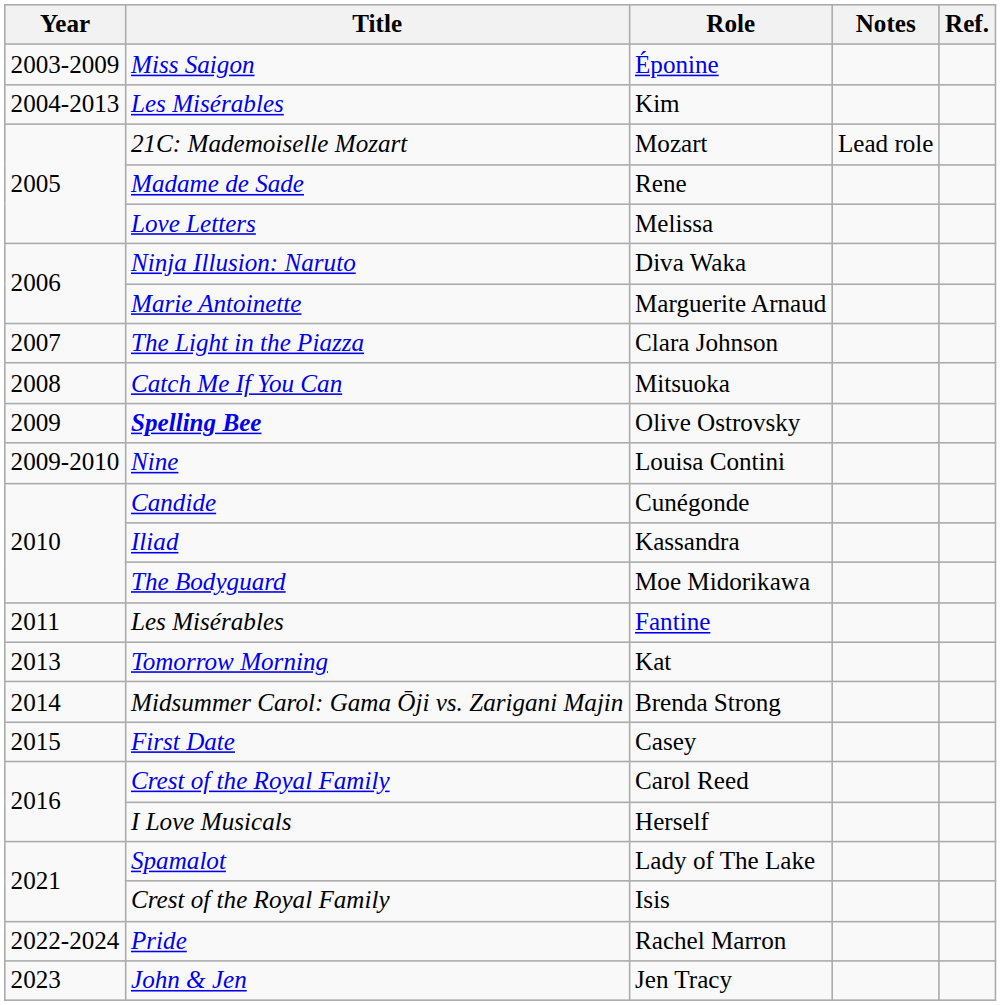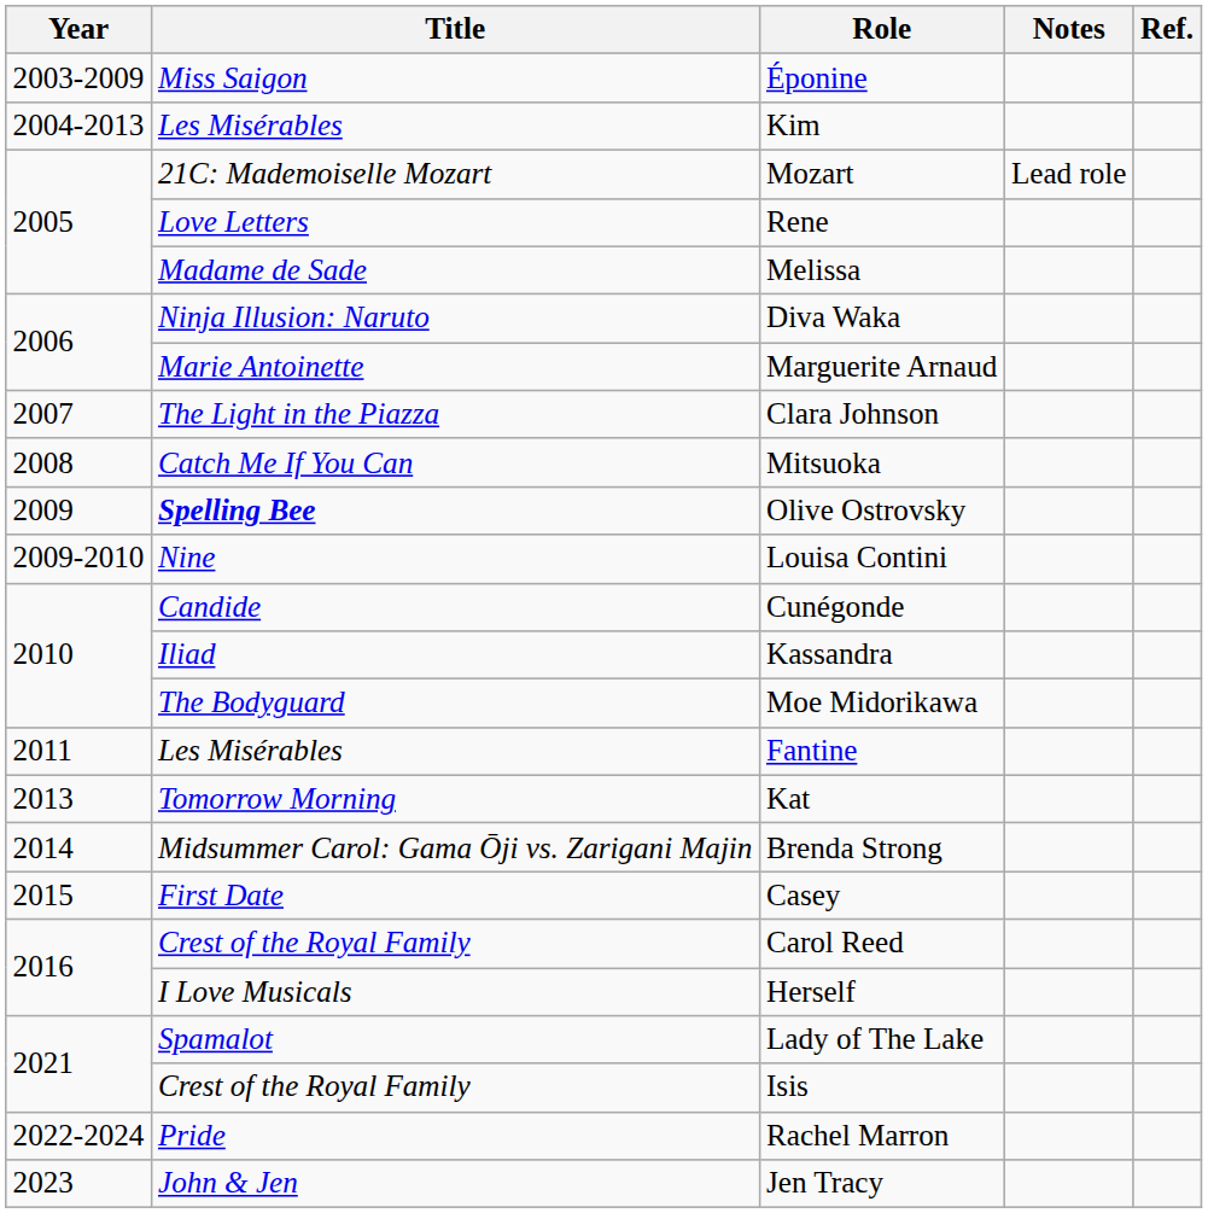Rene | Title: Madame de Sade -> Love Letters
Melissa | Title: Love Letters -> Madame de Sade
